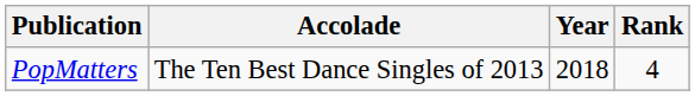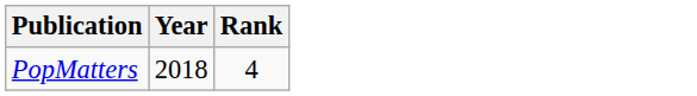- column: Accolade | The Ten Best Dance Singles of 2013
